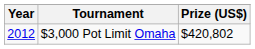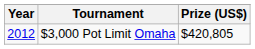$3,000 Pot Limit Omaha | Prize (US$): $420,802 -> $420,805
